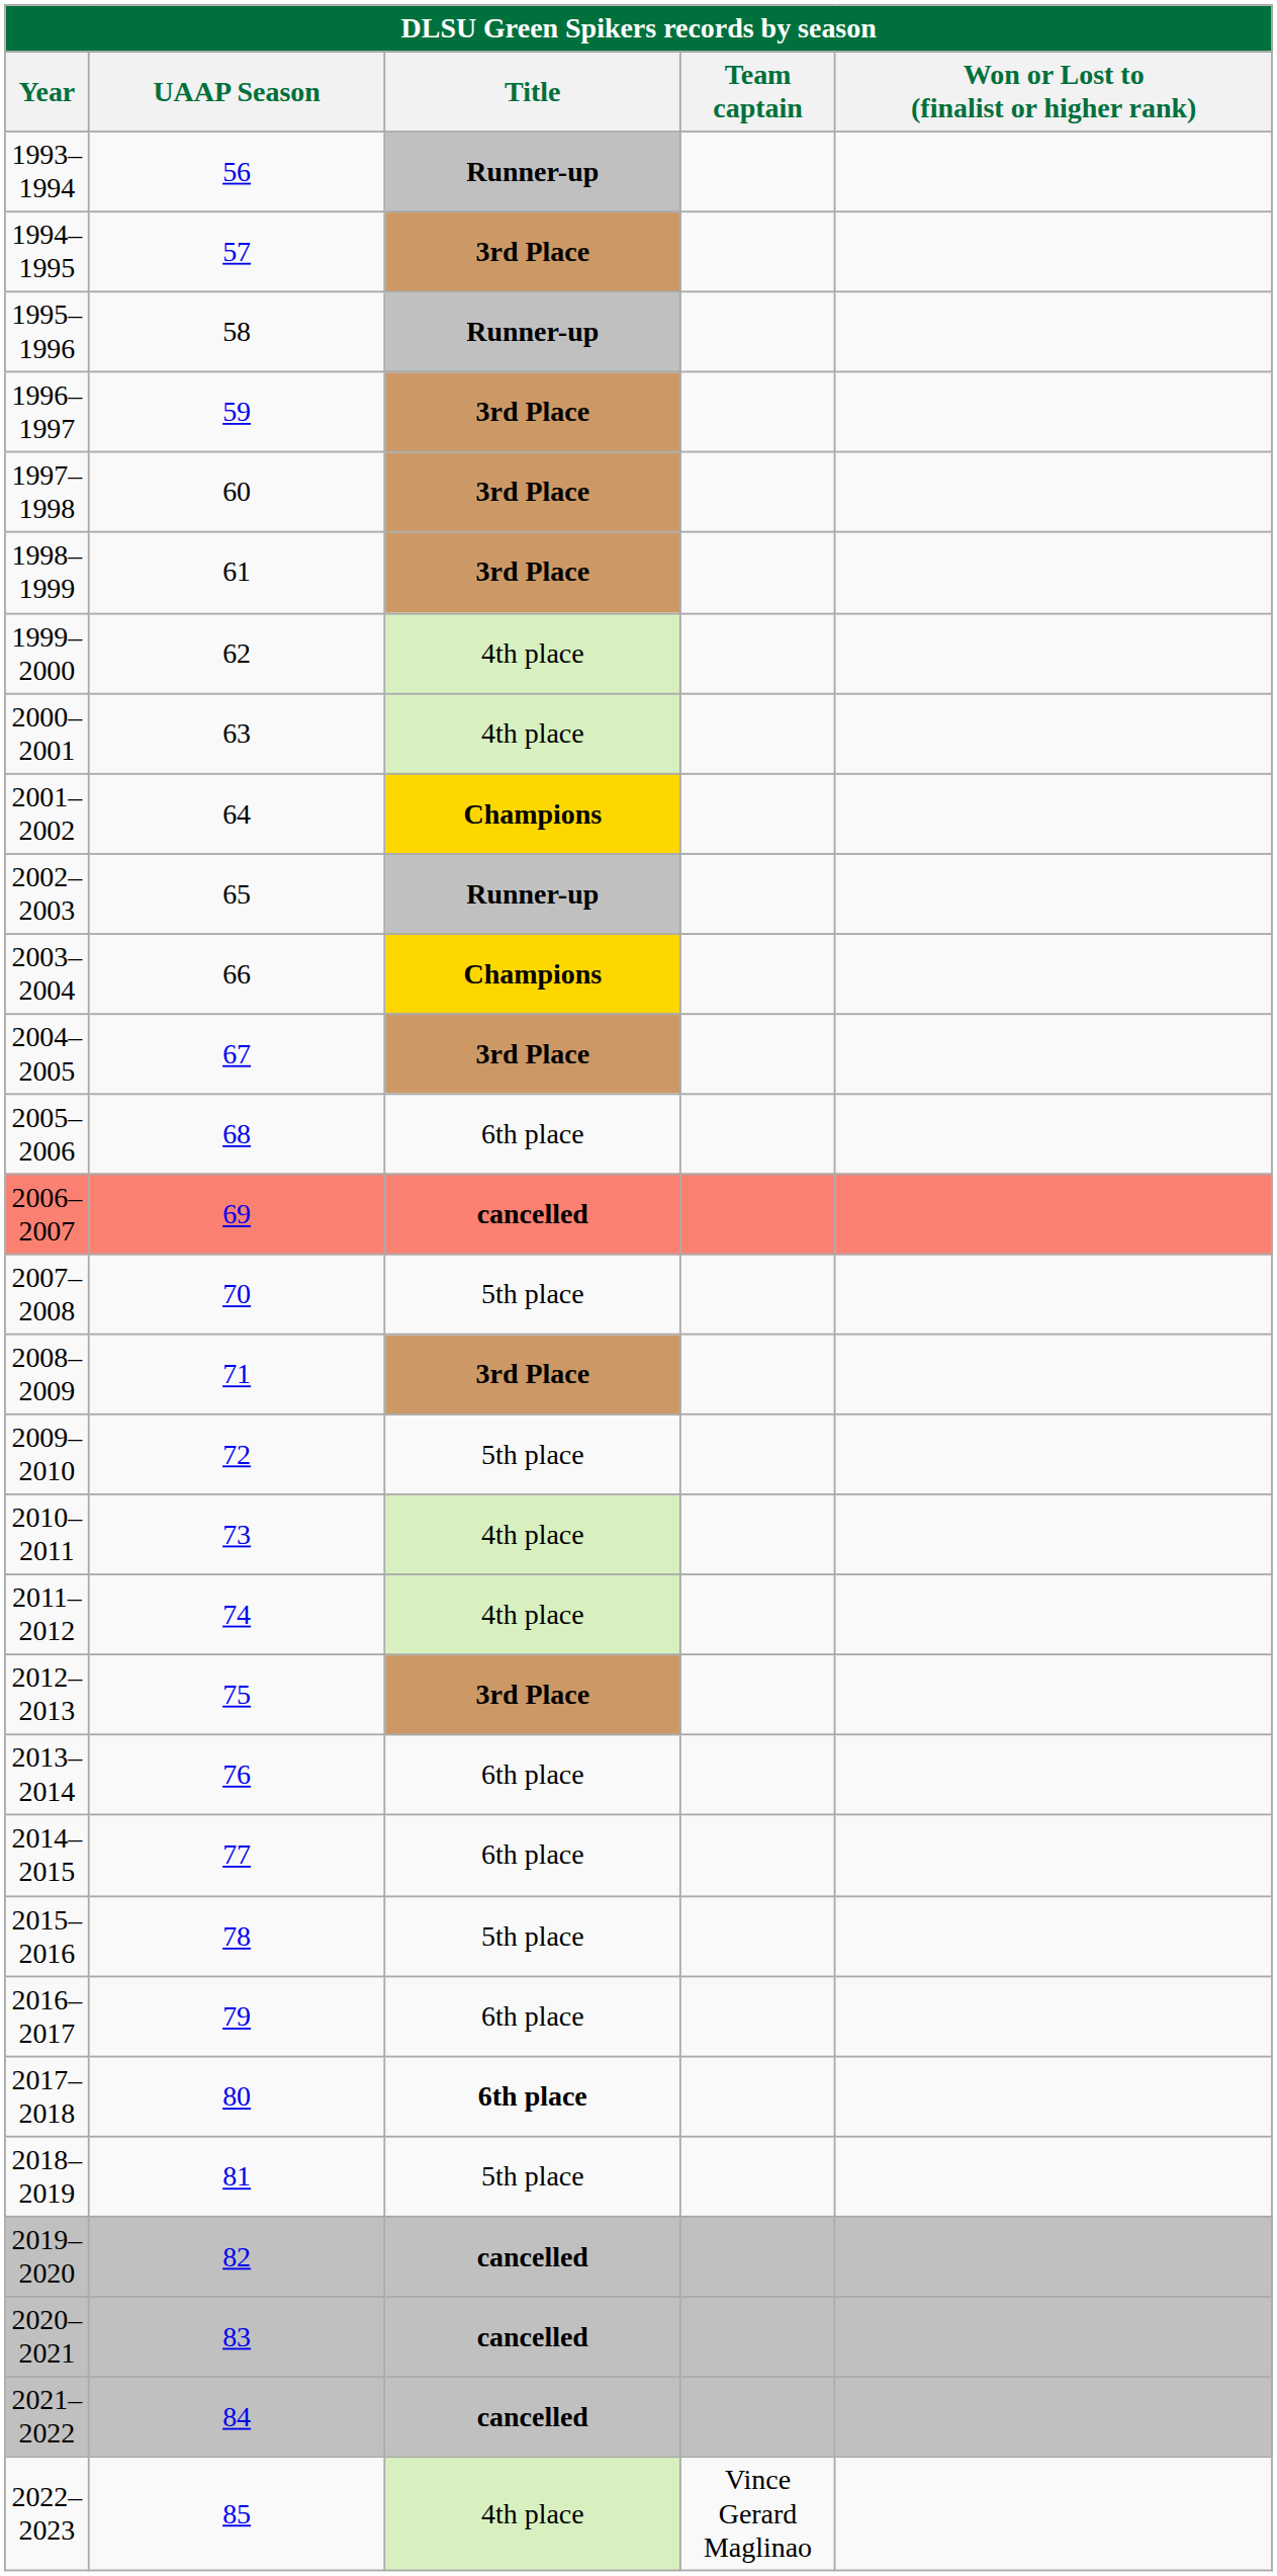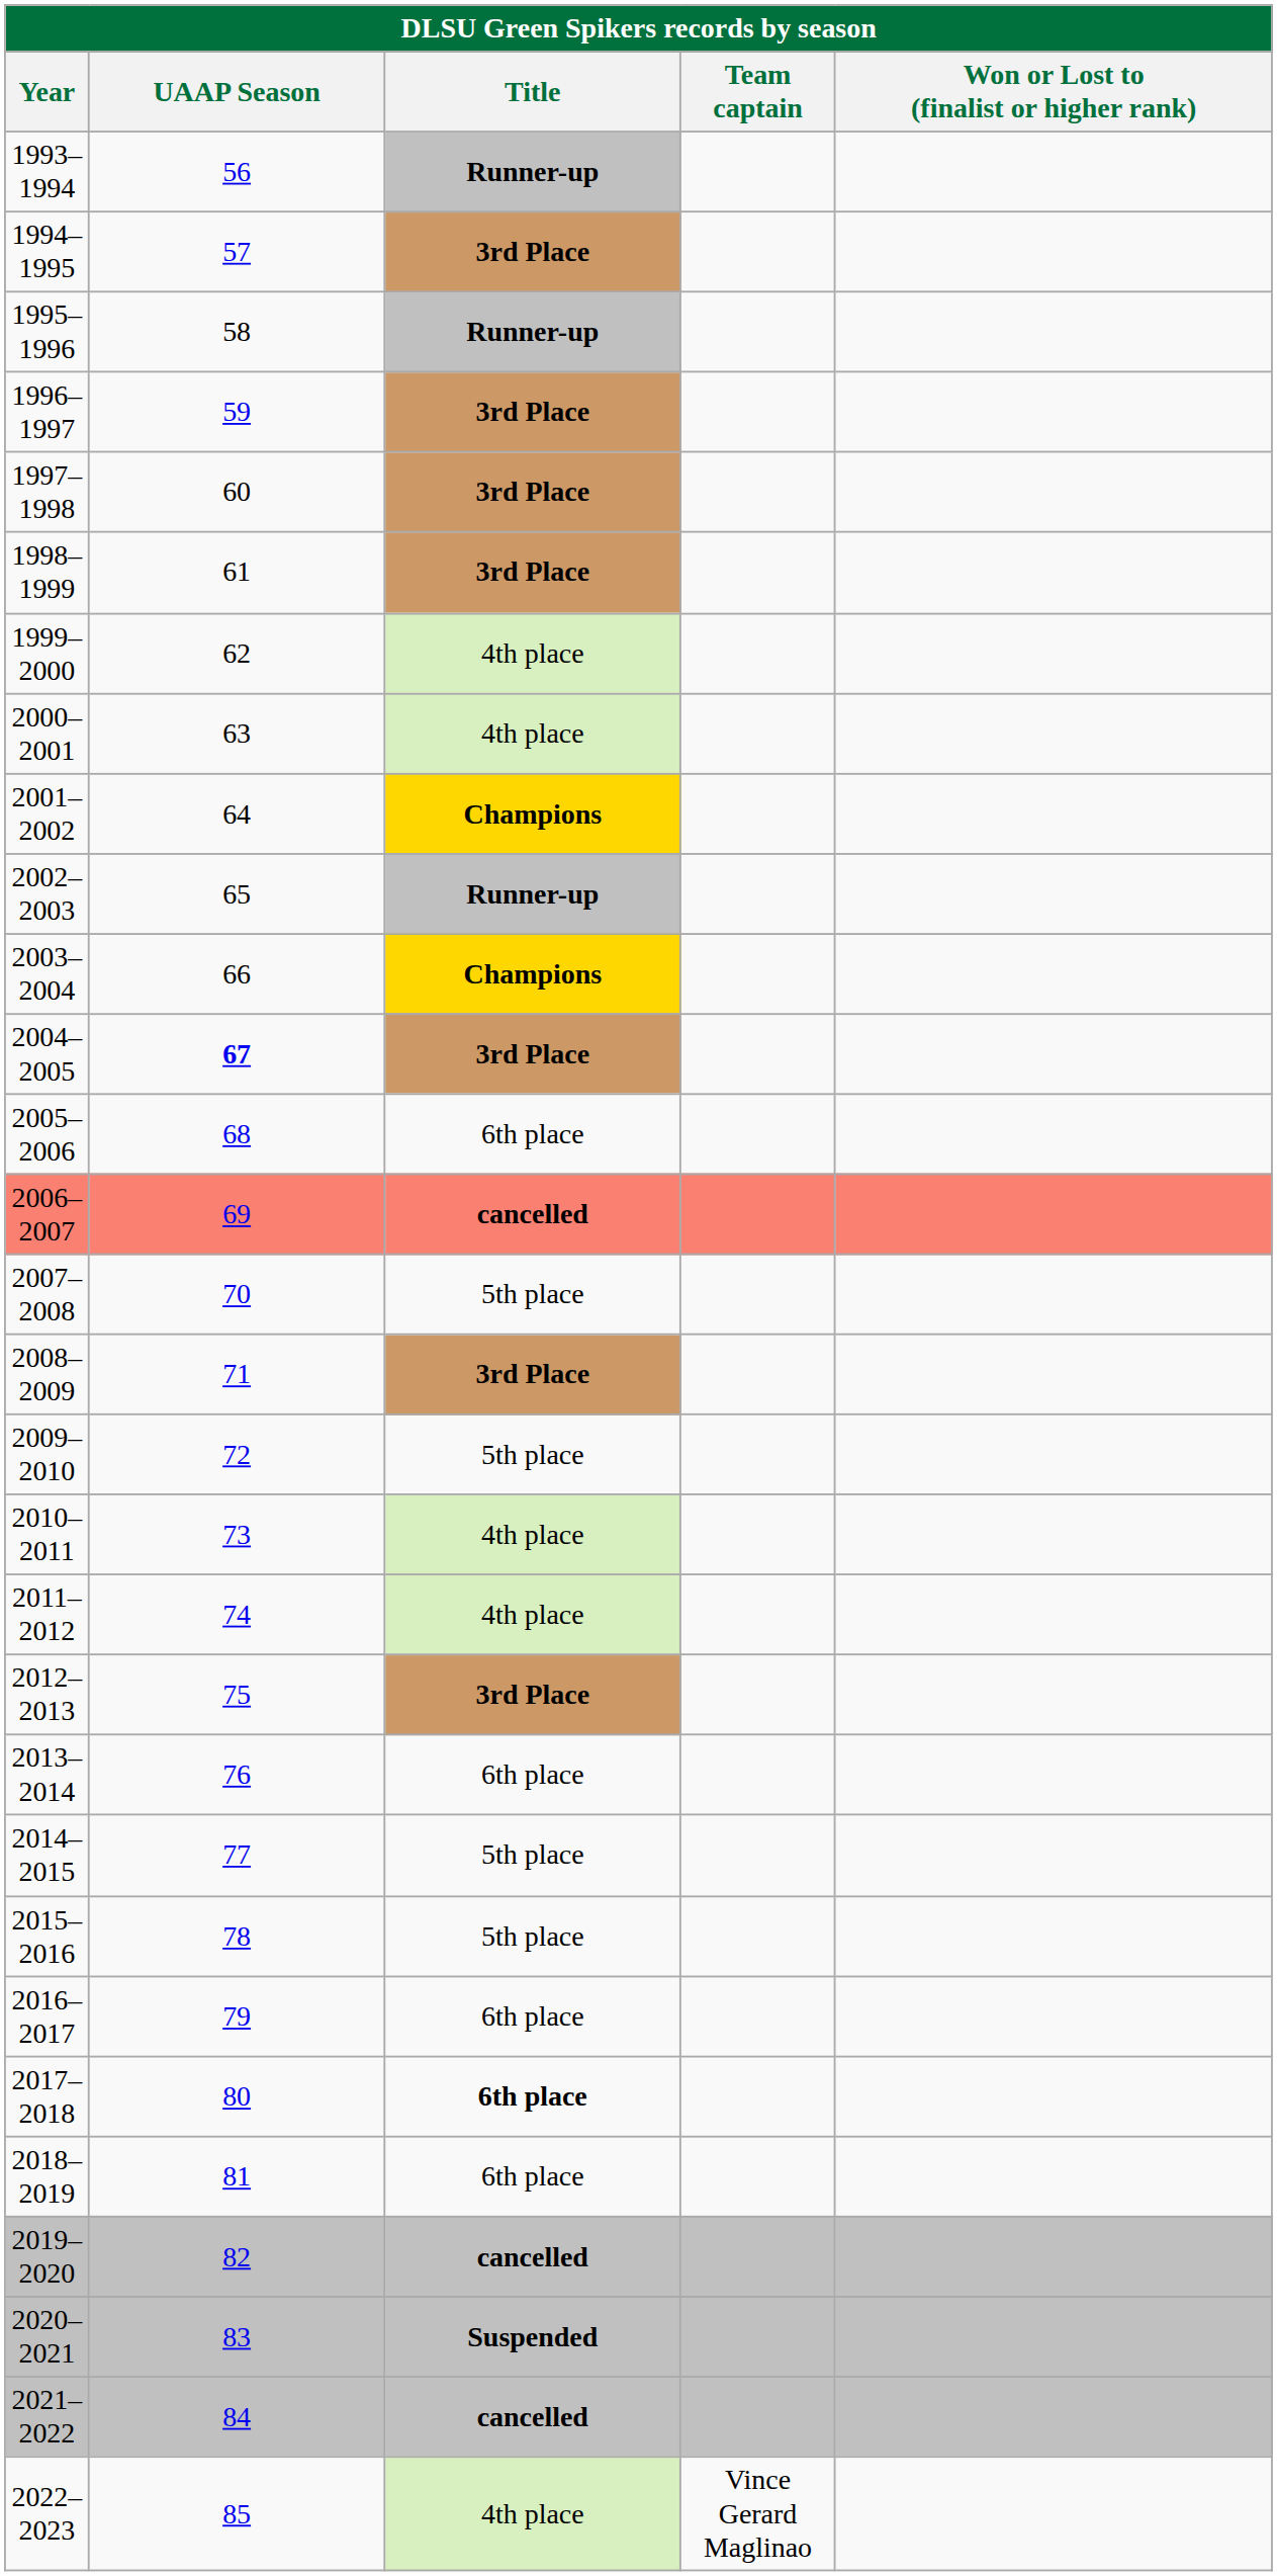2004–2005 | UAAP Season: normal -> bold
2014–2015 | Title: 6th place -> 5th place
2018–2019 | Title: 5th place -> 6th place
2020–2021 | Title: cancelled -> Suspended
